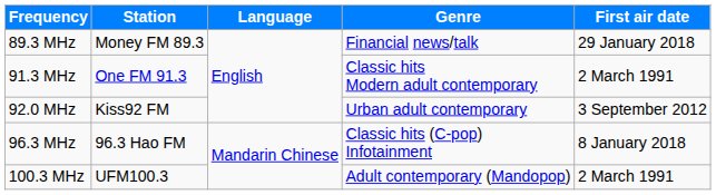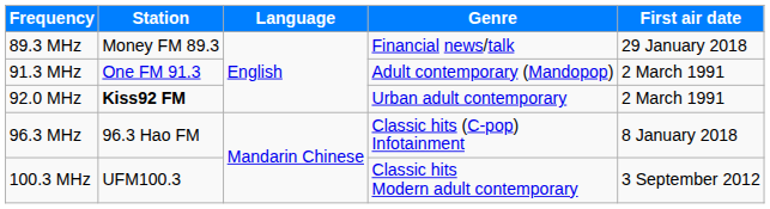91.3 MHz | Genre: Classic hits Modern adult contemporary -> Adult contemporary (Mandopop)
92.0 MHz | Station: normal -> bold
92.0 MHz | First air date: 3 September 2012 -> 2 March 1991
100.3 MHz | Genre: Adult contemporary (Mandopop) -> Classic hits Modern adult contemporary
100.3 MHz | First air date: 2 March 1991 -> 3 September 2012
